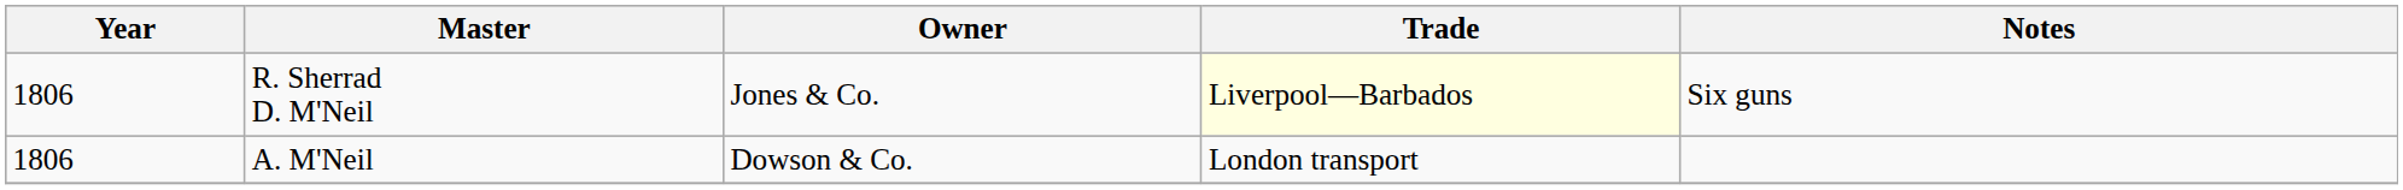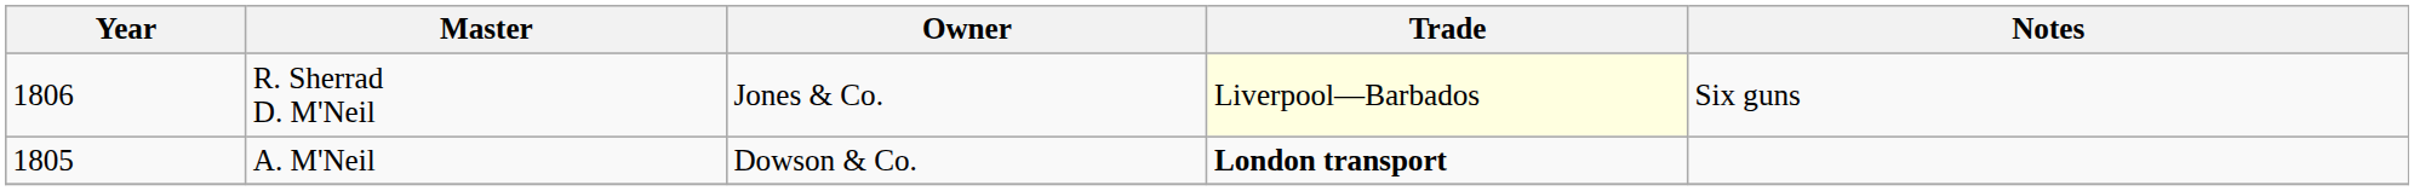A. M'Neil | Year: 1806 -> 1805
A. M'Neil | Trade: normal -> bold
